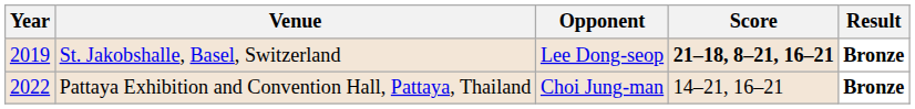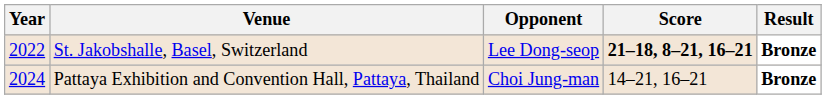St. Jakobshalle, Basel, Switzerland | Year: 2019 -> 2022
Pattaya Exhibition and Convention Hall, Pattaya, Thailand | Year: 2022 -> 2024
